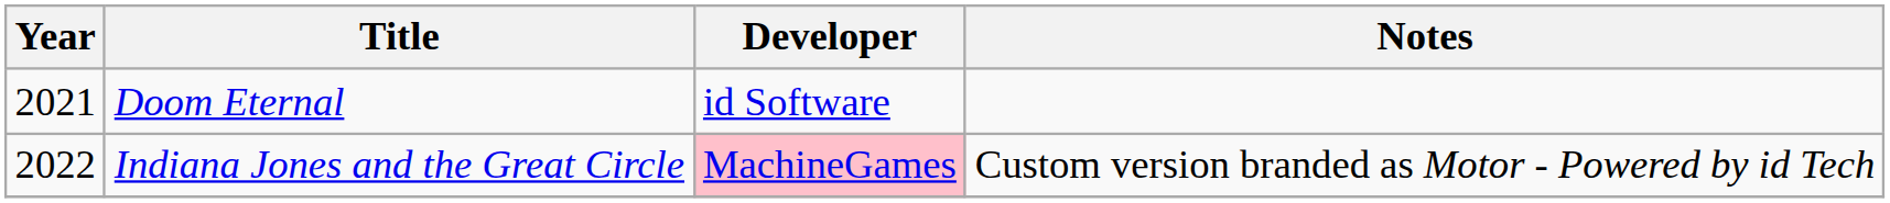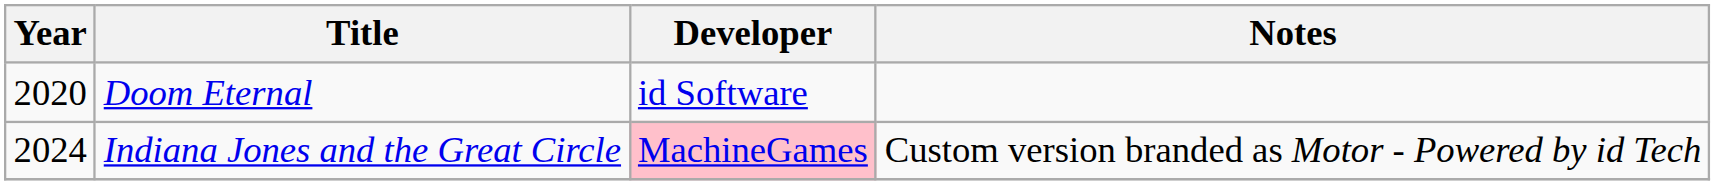Doom Eternal | Year: 2021 -> 2020
Indiana Jones and the Great Circle | Year: 2022 -> 2024
